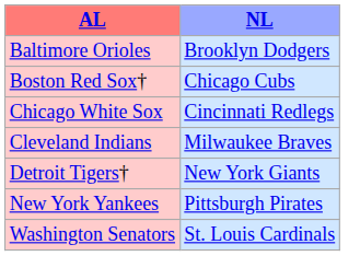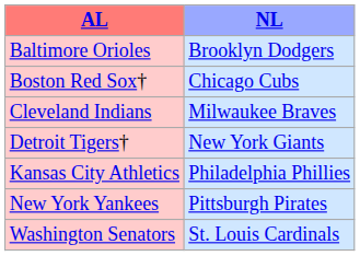- row: Chicago White Sox | Cincinnati Redlegs
+ row: Kansas City Athletics | Philadelphia Phillies
